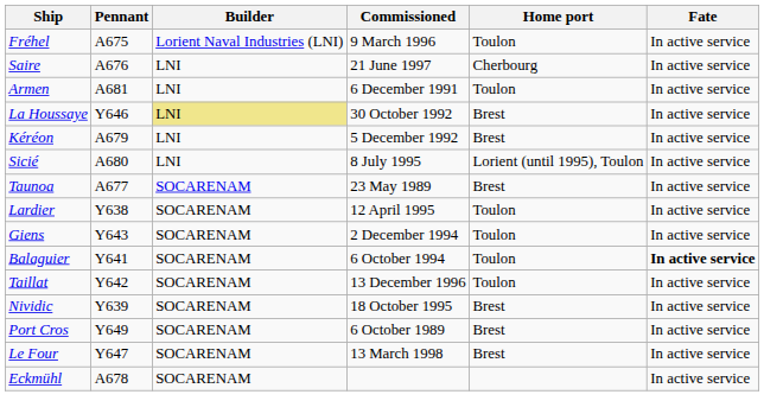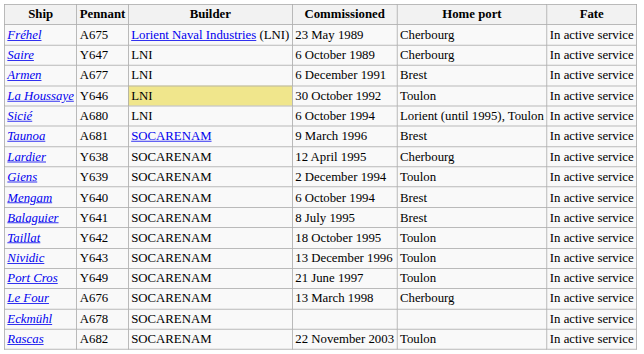Fréhel | Commissioned: 9 March 1996 -> 23 May 1989
Fréhel | Home port: Toulon -> Cherbourg
Saire | Pennant: A676 -> Y647
Saire | Commissioned: 21 June 1997 -> 6 October 1989
Armen | Pennant: A681 -> A677
Armen | Home port: Toulon -> Brest
La Houssaye | Home port: Brest -> Toulon
- row: Kéréon | A679 | LNI | 5 December 1992 | Brest | In active service
Sicié | Commissioned: 8 July 1995 -> 6 October 1994
Taunoa | Pennant: A677 -> A681
Taunoa | Commissioned: 23 May 1989 -> 9 March 1996
Lardier | Home port: Toulon -> Cherbourg
Giens | Pennant: Y643 -> Y639
+ row: Mengam | Y640 | SOCARENAM | 6 October 1994 | Brest | In active service
Balaguier | Commissioned: 6 October 1994 -> 8 July 1995
Balaguier | Home port: Toulon -> Brest
Balaguier | Fate: bold -> normal
Taillat | Commissioned: 13 December 1996 -> 18 October 1995
Nividic | Pennant: Y639 -> Y643
Nividic | Commissioned: 18 October 1995 -> 13 December 1996
Nividic | Home port: Brest -> Toulon
Port Cros | Commissioned: 6 October 1989 -> 21 June 1997
Port Cros | Home port: Brest -> Toulon
Le Four | Pennant: Y647 -> A676
Le Four | Home port: Brest -> Cherbourg
+ row: Rascas | A682 | SOCARENAM | 22 November 2003 | Toulon | In active service
